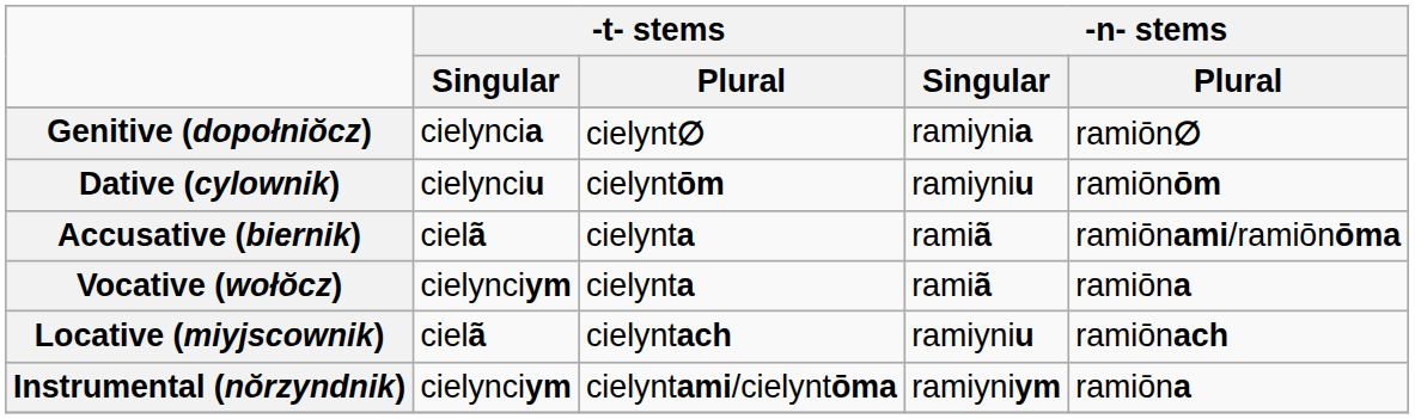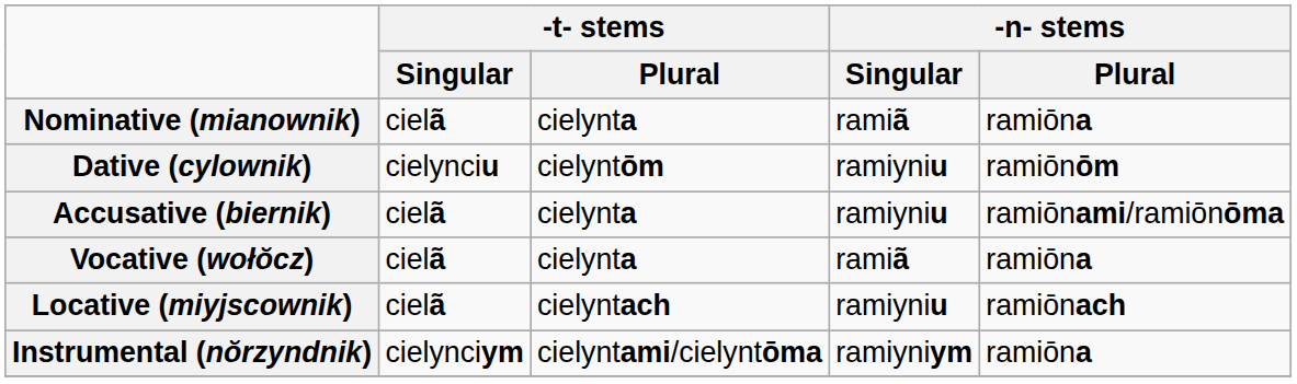+ row: Nominative (mianownik) | cielã | cielynta | ramiã | ramiōna
- row: Genitive (dopołniŏcz) | cielyncia | cielynt∅ | ramiynia | ramiōn∅
Accusative (biernik) | -n- stems / Singular: ramiã -> ramiyniu
Vocative (wołŏcz) | -t- stems / Singular: cielynciym -> cielã
